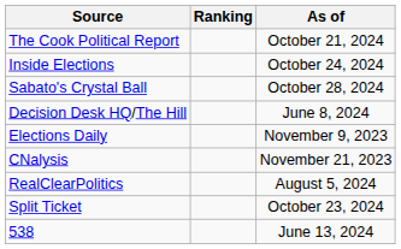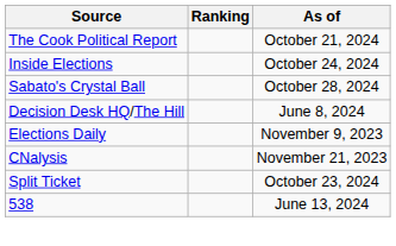- row: RealClearPolitics | August 5, 2024
